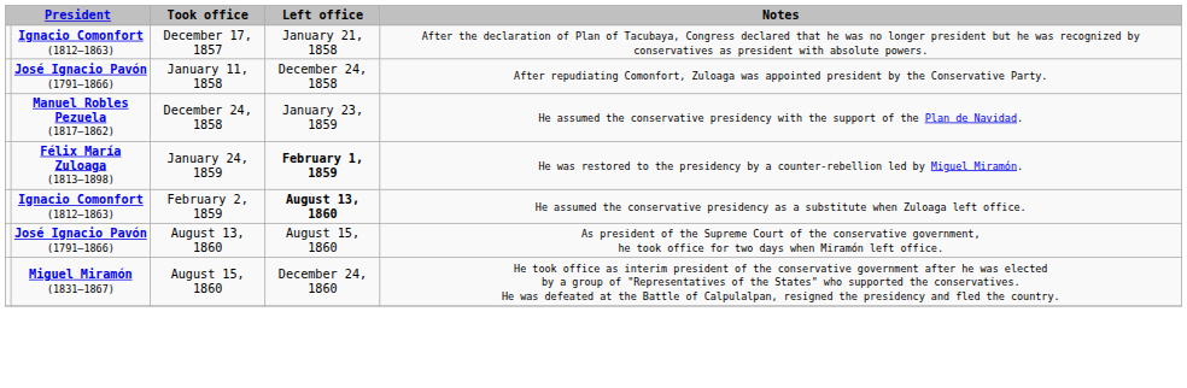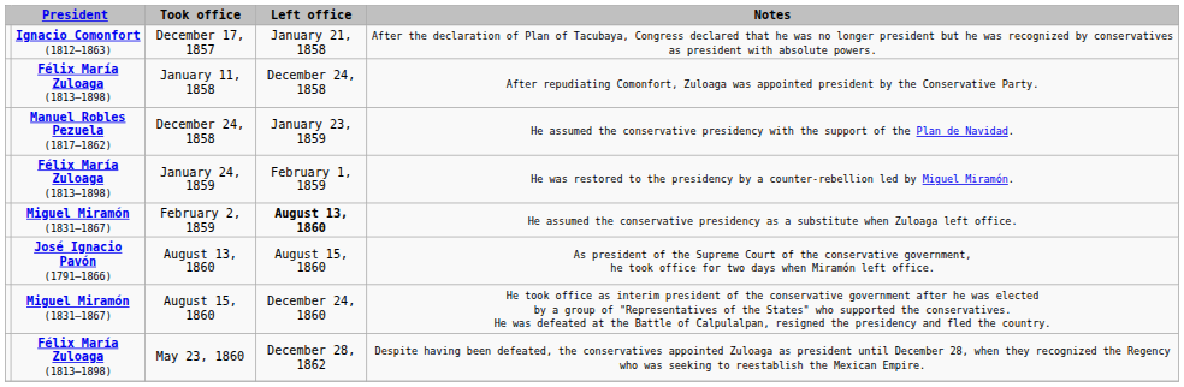January 11, 1858 | column 2: José Ignacio Pavón (1791–1866) -> Félix María Zuloaga (1813–1898)
January 24, 1859 | Left office: bold -> normal
February 2, 1859 | column 2: Ignacio Comonfort (1812–1863) -> Miguel Miramón (1831–1867)
+ row: Félix María Zuloaga (1813–1898) | May 23, 1860 | December 28, 1862 | Despite having been defeated, the conservatives appointed Zuloaga as president until December 28, when they recognized the Regency who was seeking to reestablish the Mexican Empire.
